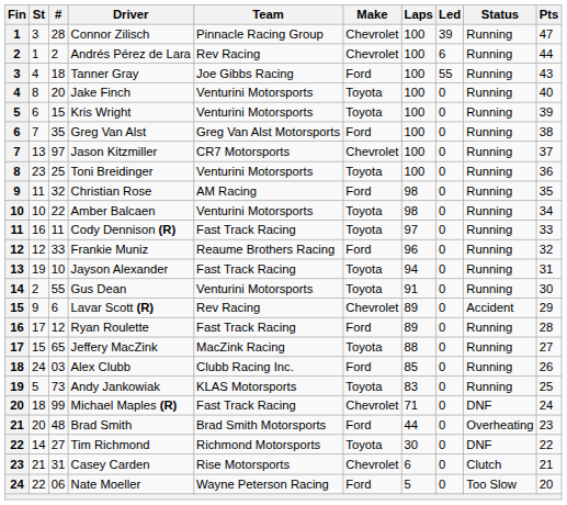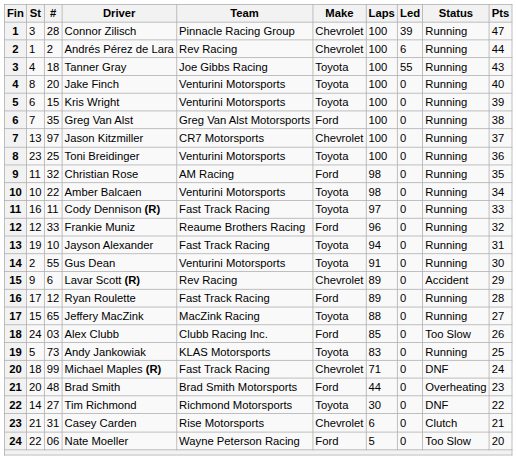Tanner Gray | Make: Ford -> Toyota
Alex Clubb | Status: Running -> Too Slow
